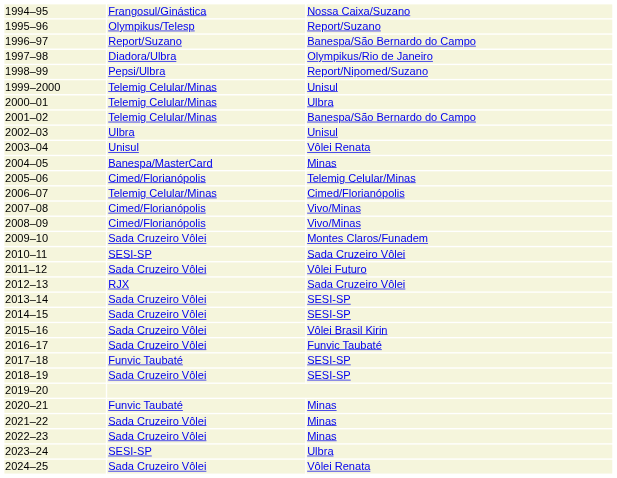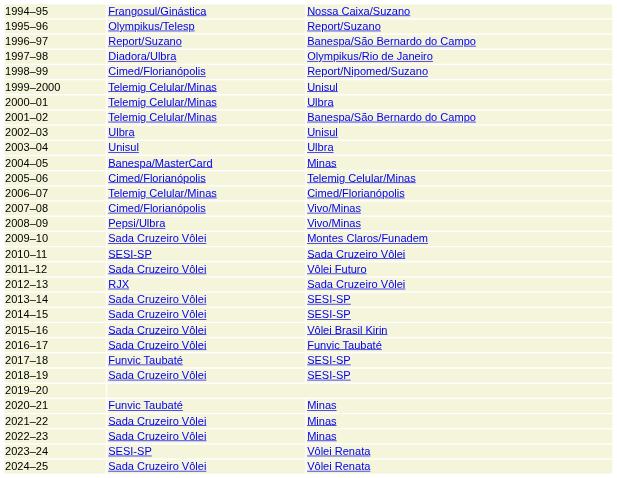1998–99 | column 2: Pepsi/Ulbra -> Cimed/Florianópolis
2003–04 | column 3: Vôlei Renata -> Ulbra
2008–09 | column 2: Cimed/Florianópolis -> Pepsi/Ulbra
2023–24 | column 3: Ulbra -> Vôlei Renata
